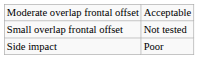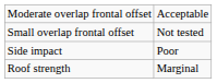+ row: Roof strength | Marginal
